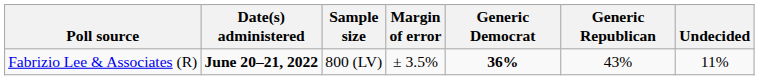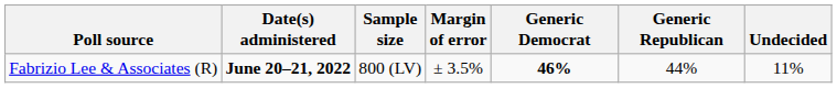Fabrizio Lee & Associates (R) | Generic Democrat: 36% -> 46%
Fabrizio Lee & Associates (R) | Generic Republican: 43% -> 44%
